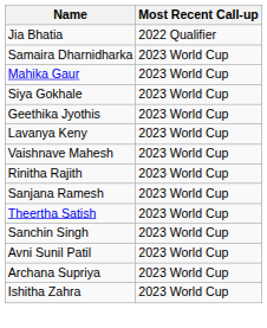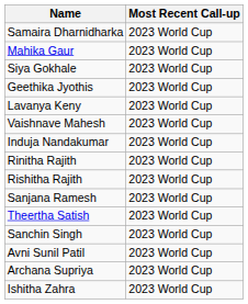- row: Jia Bhatia | 2022 Qualifier
+ row: Induja Nandakumar | 2023 World Cup
+ row: Rishitha Rajith | 2023 World Cup
